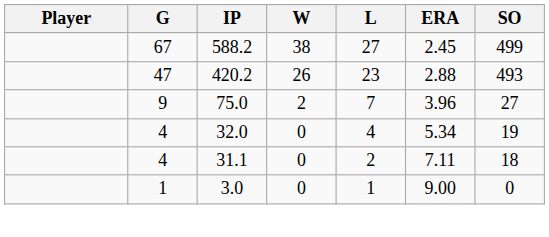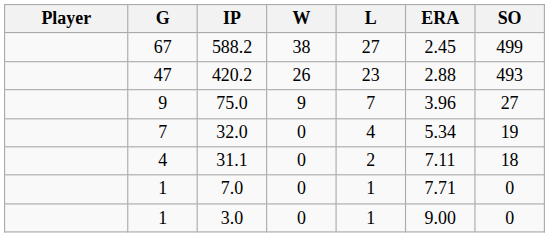75.0 | W: 2 -> 9
32.0 | G: 4 -> 7
+ row: 1 | 7.0 | 0 | 1 | 7.71 | 0
